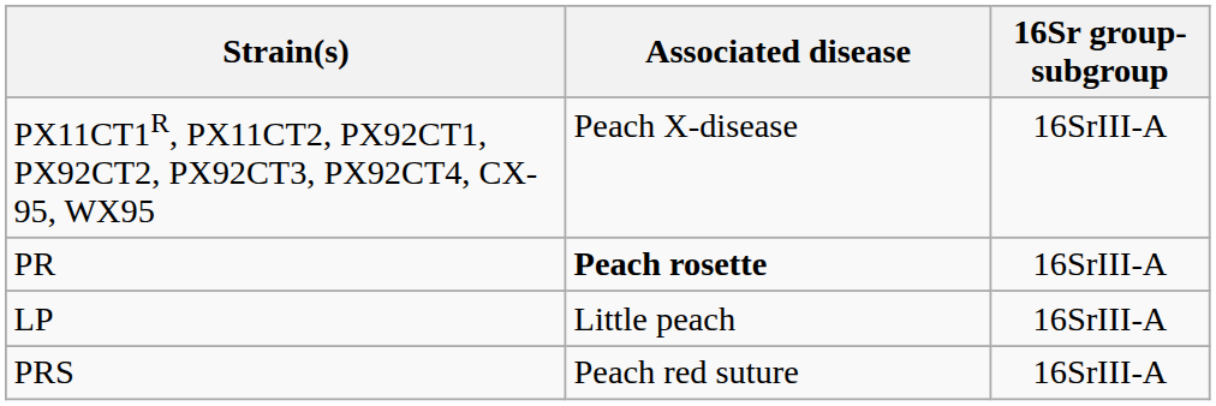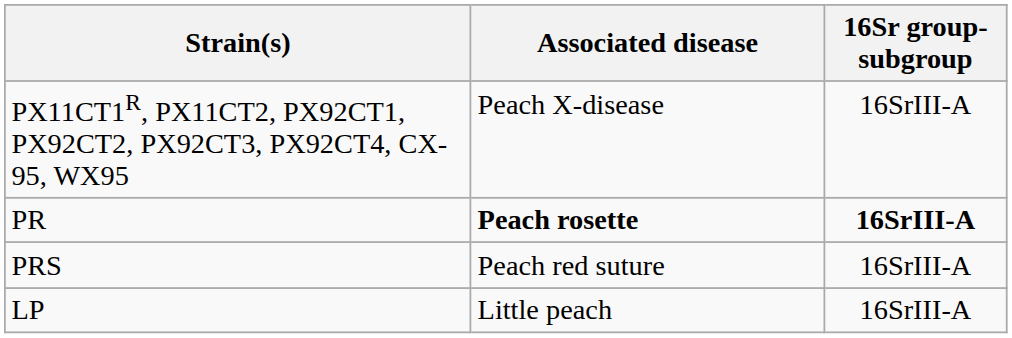PR | 16Sr group-subgroup: normal -> bold
rows swapped: LP <-> PRS
